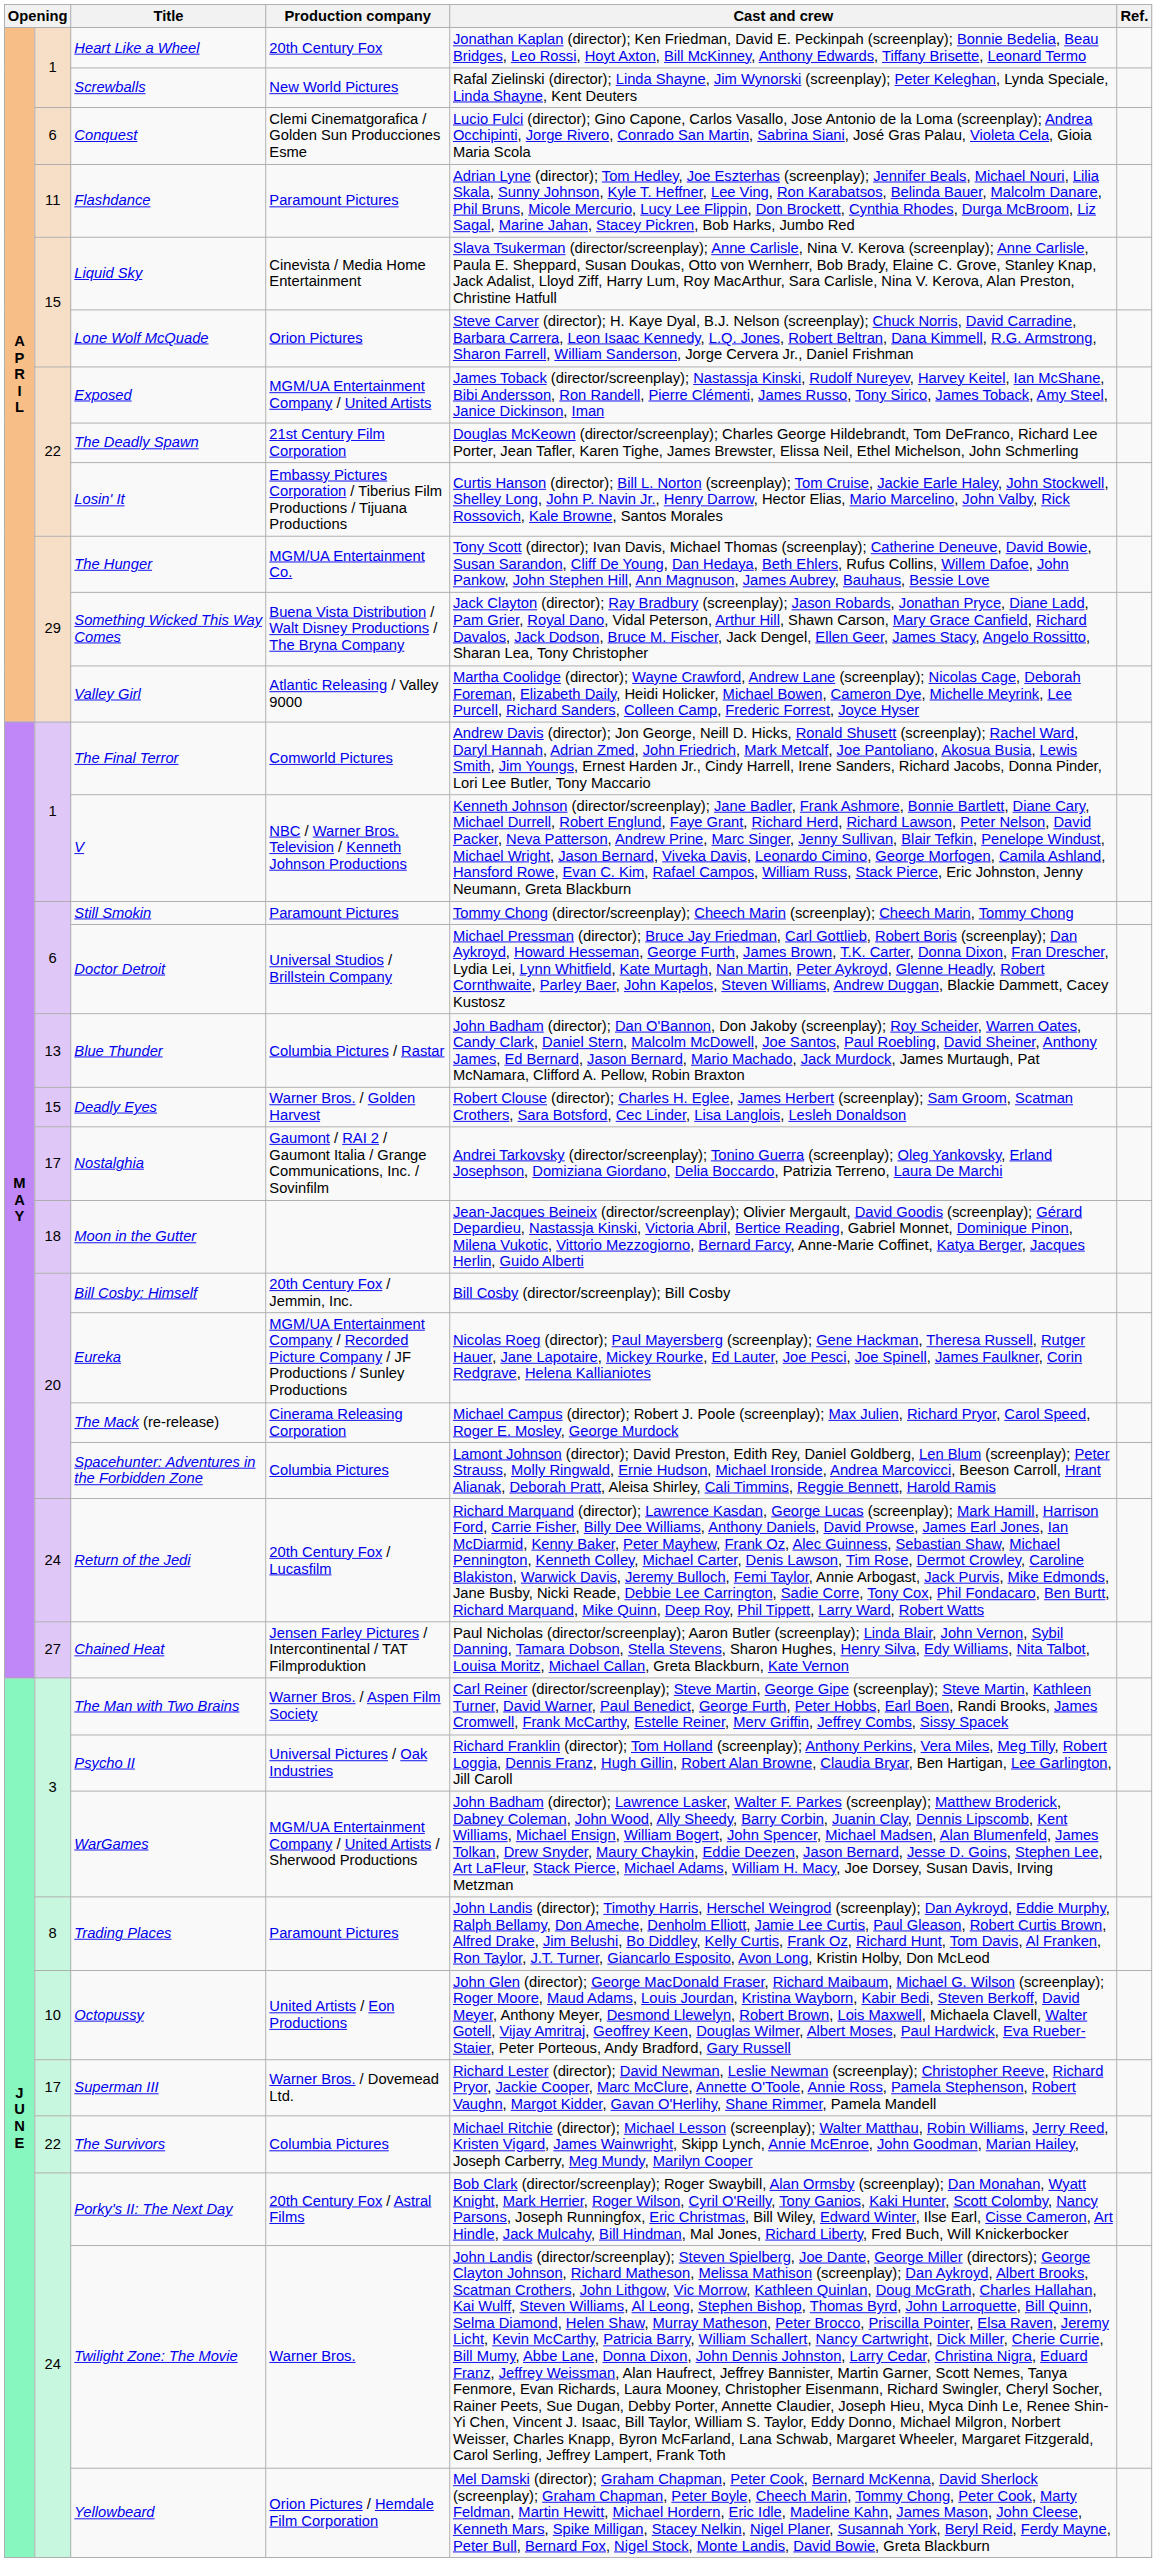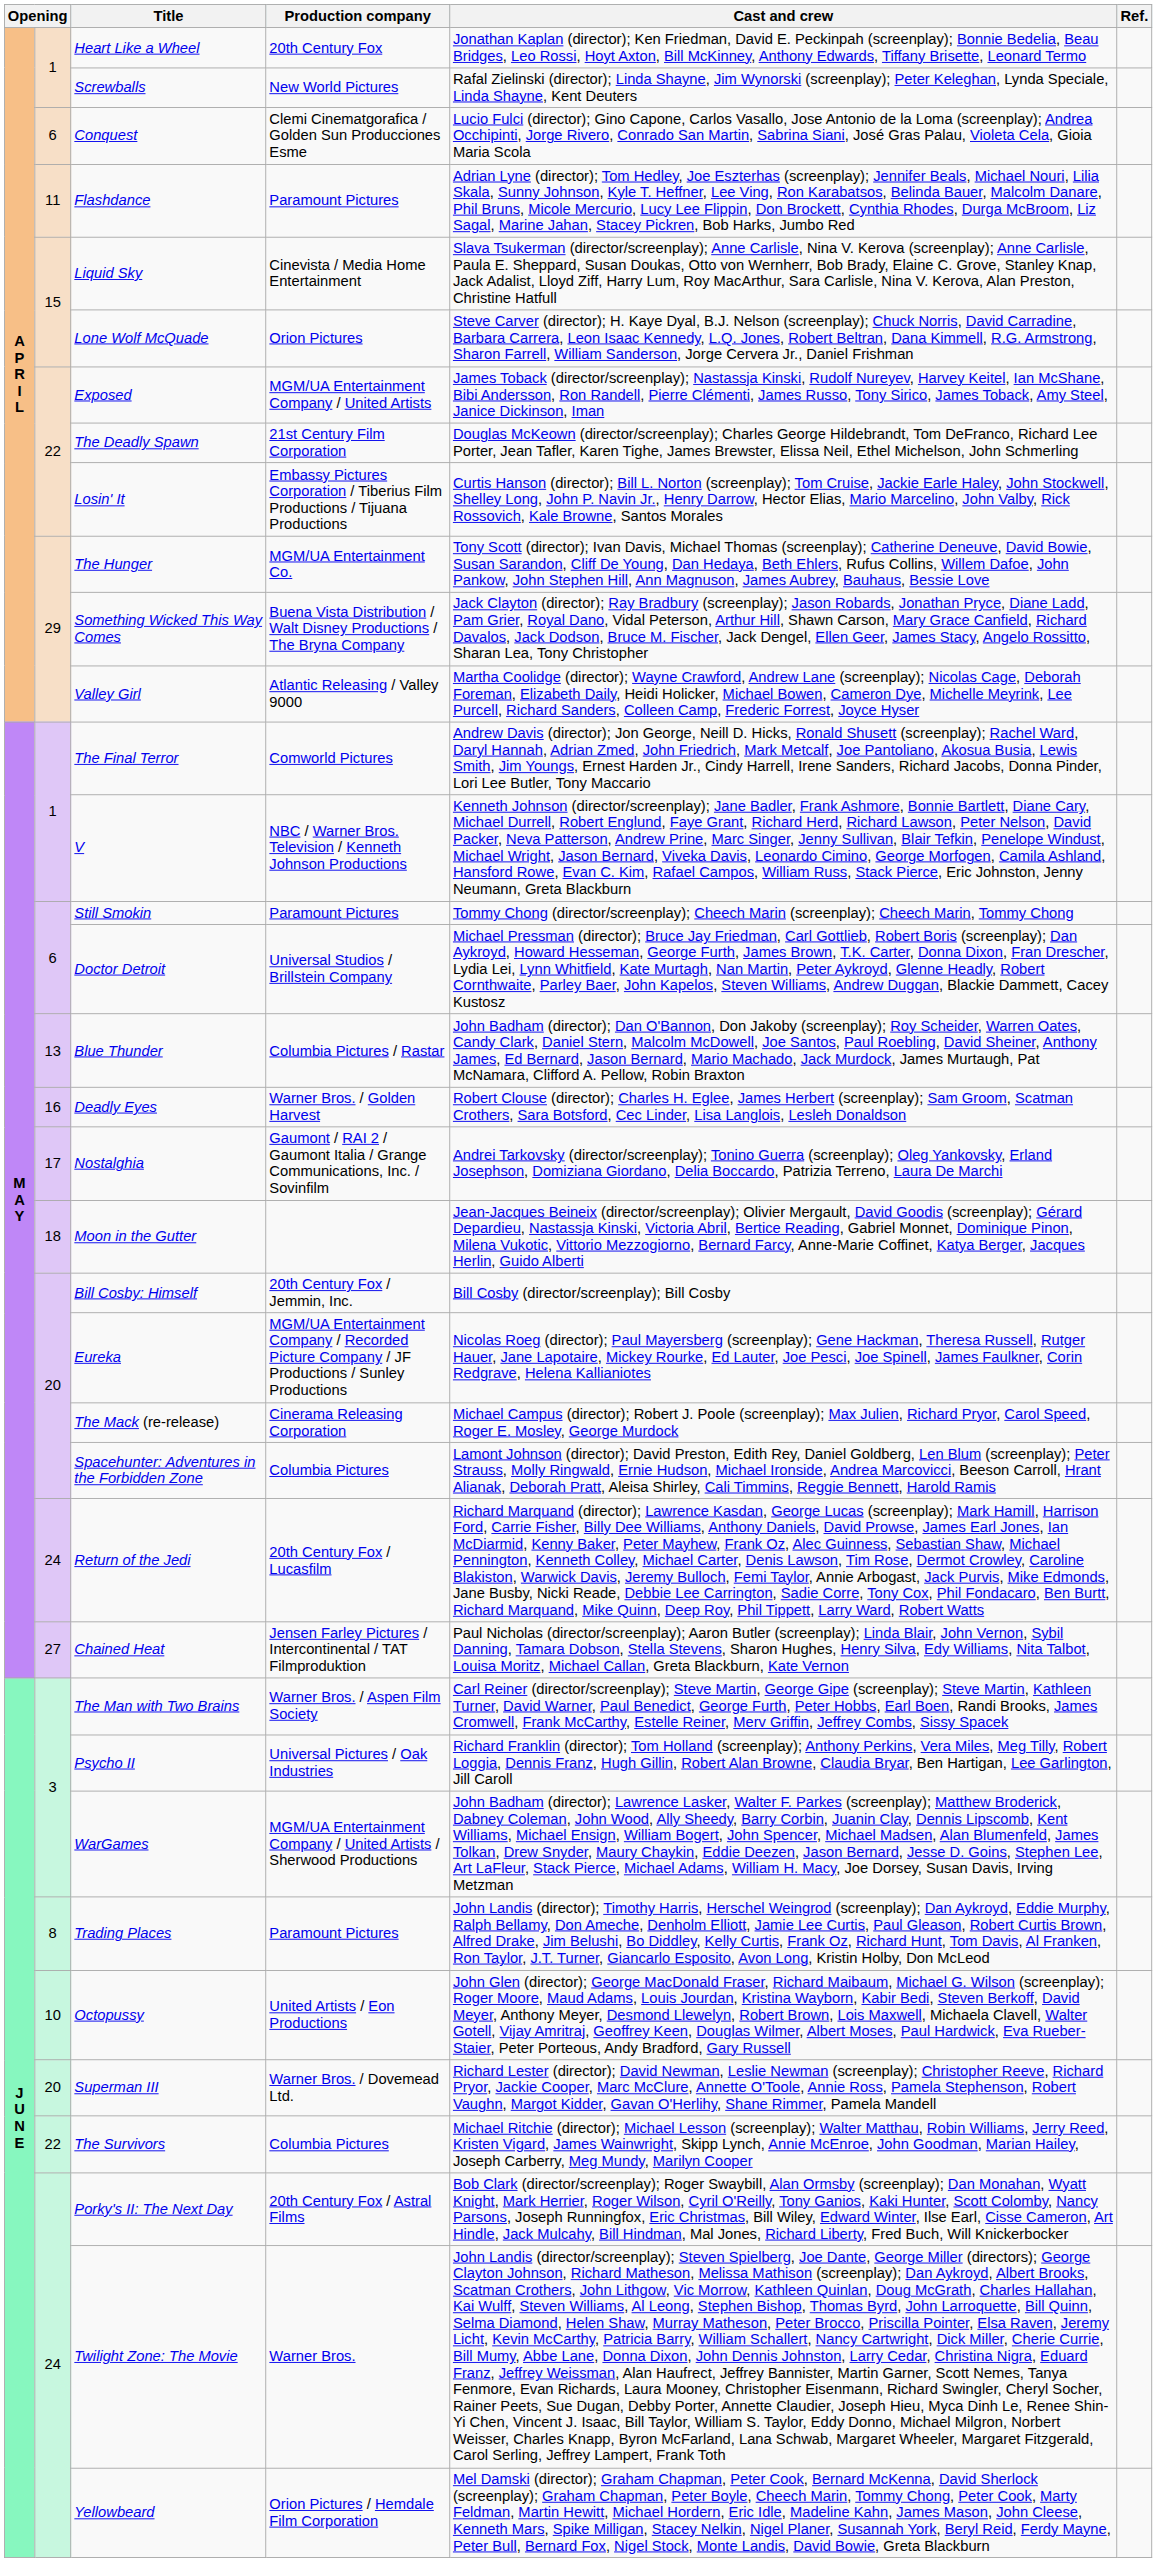Deadly Eyes | column 2: 15 -> 16
Superman III | column 2: 17 -> 20
